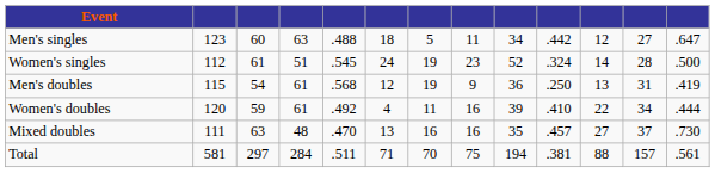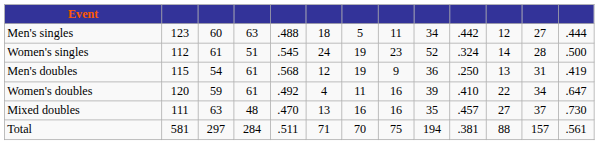Men's singles | column 13: .647 -> .444
Women's doubles | column 13: .444 -> .647
